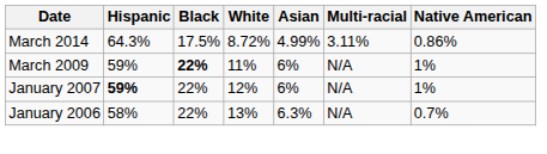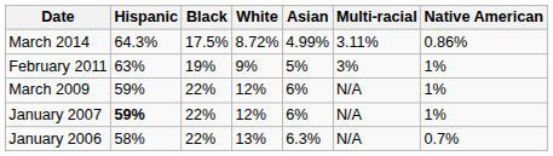+ row: February 2011 | 63% | 19% | 9% | 5% | 3% | 1%
March 2009 | Black: bold -> normal
March 2009 | White: 11% -> 12%
